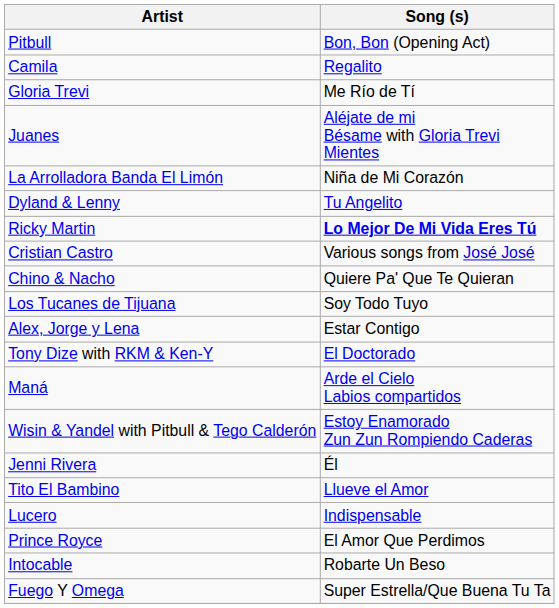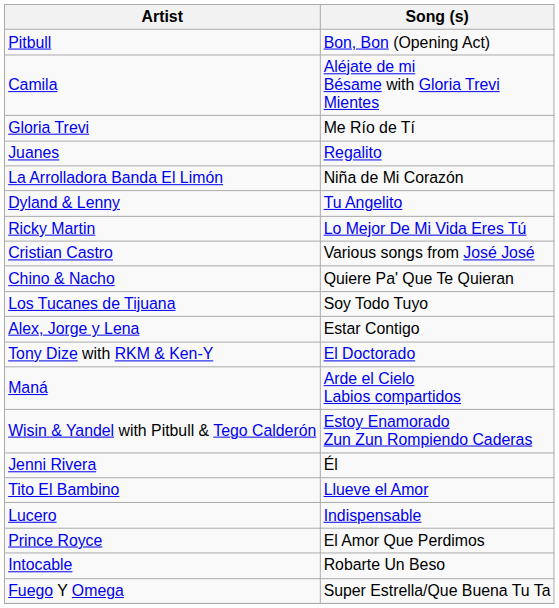Camila | Song (s): Regalito -> Aléjate de mi Bésame with Gloria Trevi Mientes
Juanes | Song (s): Aléjate de mi Bésame with Gloria Trevi Mientes -> Regalito
Ricky Martin | Song (s): bold -> normal
